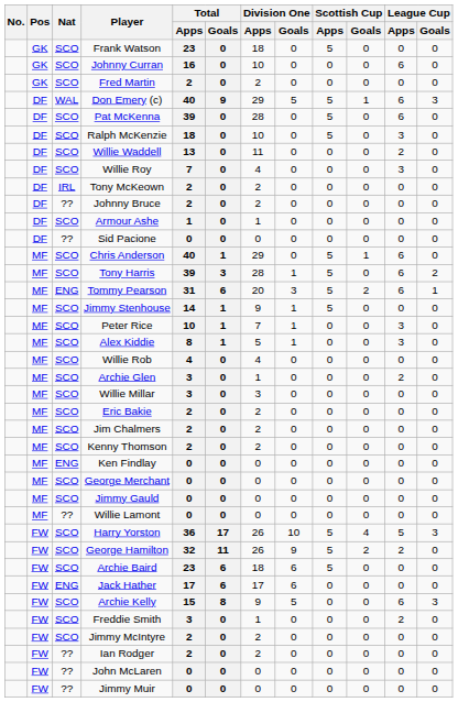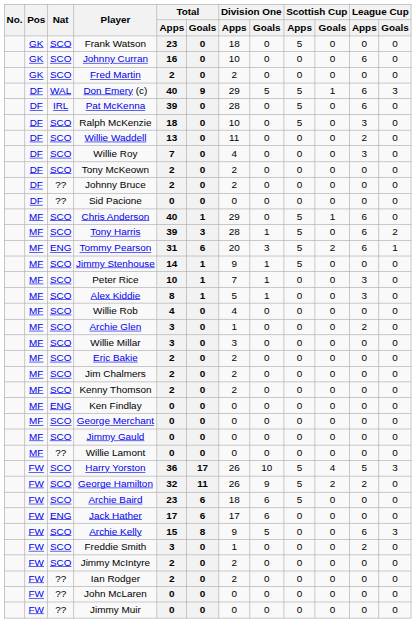Pat McKenna | Nat: SCO -> IRL
Tony McKeown | Nat: IRL -> SCO
- row: DF | SCO | Armour Ashe | 1 | 0 | 1 | 0 | 0 | 0 | 0 | 0
